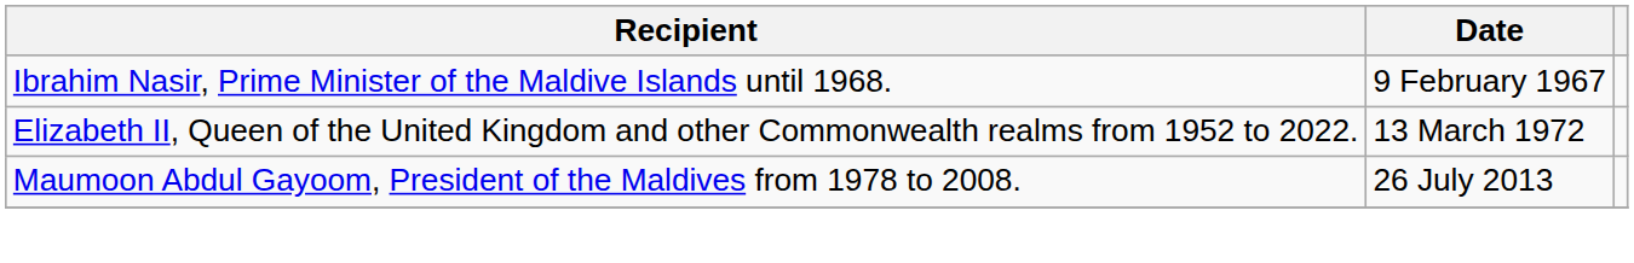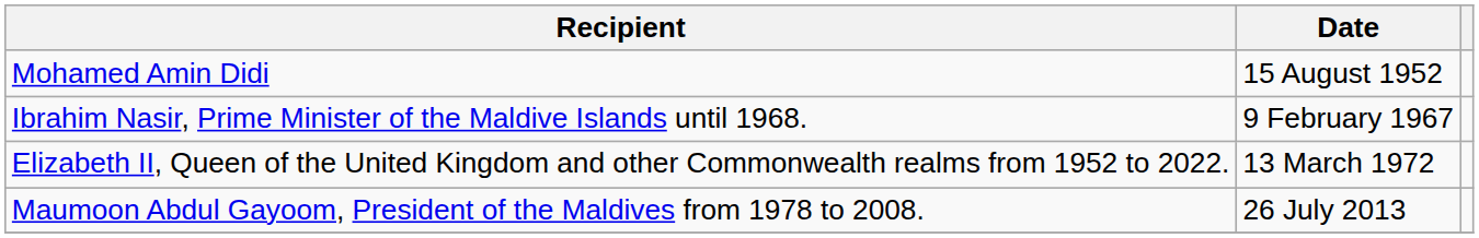+ row: Mohamed Amin Didi | 15 August 1952
